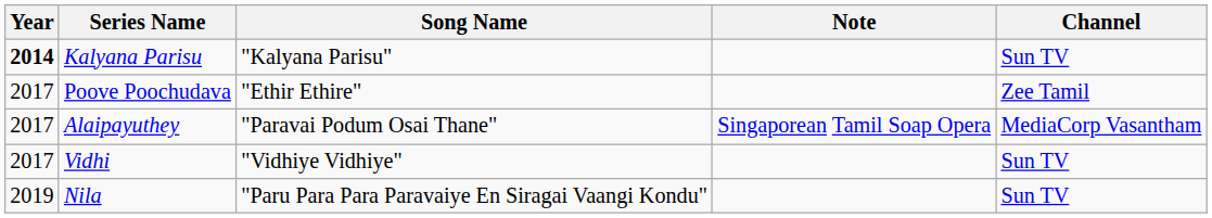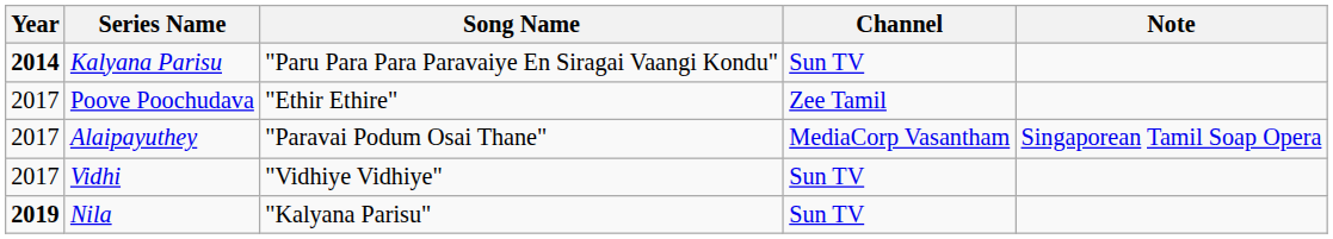columns swapped: Channel <-> Note
Kalyana Parisu | Song Name: "Kalyana Parisu" -> "Paru Para Para Paravaiye En Siragai Vaangi Kondu"
Nila | Year: normal -> bold
Nila | Song Name: "Paru Para Para Paravaiye En Siragai Vaangi Kondu" -> "Kalyana Parisu"
